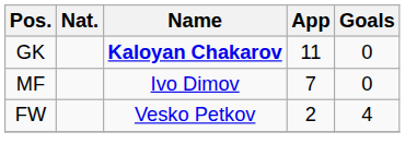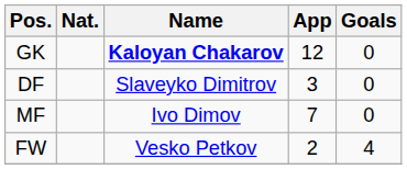GK | App: 11 -> 12
+ row: DF | Slaveyko Dimitrov | 3 | 0
